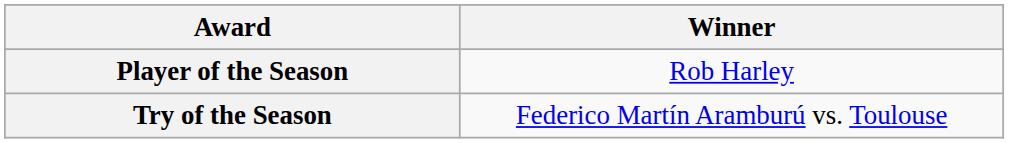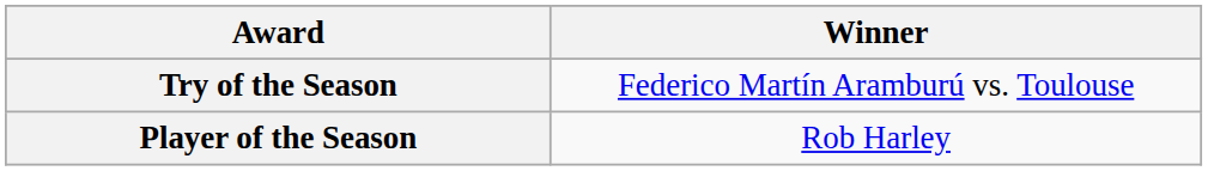rows swapped: Player of the Season <-> Try of the Season
